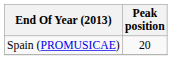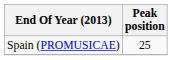Spain (PROMUSICAE) | Peak position: 20 -> 25
